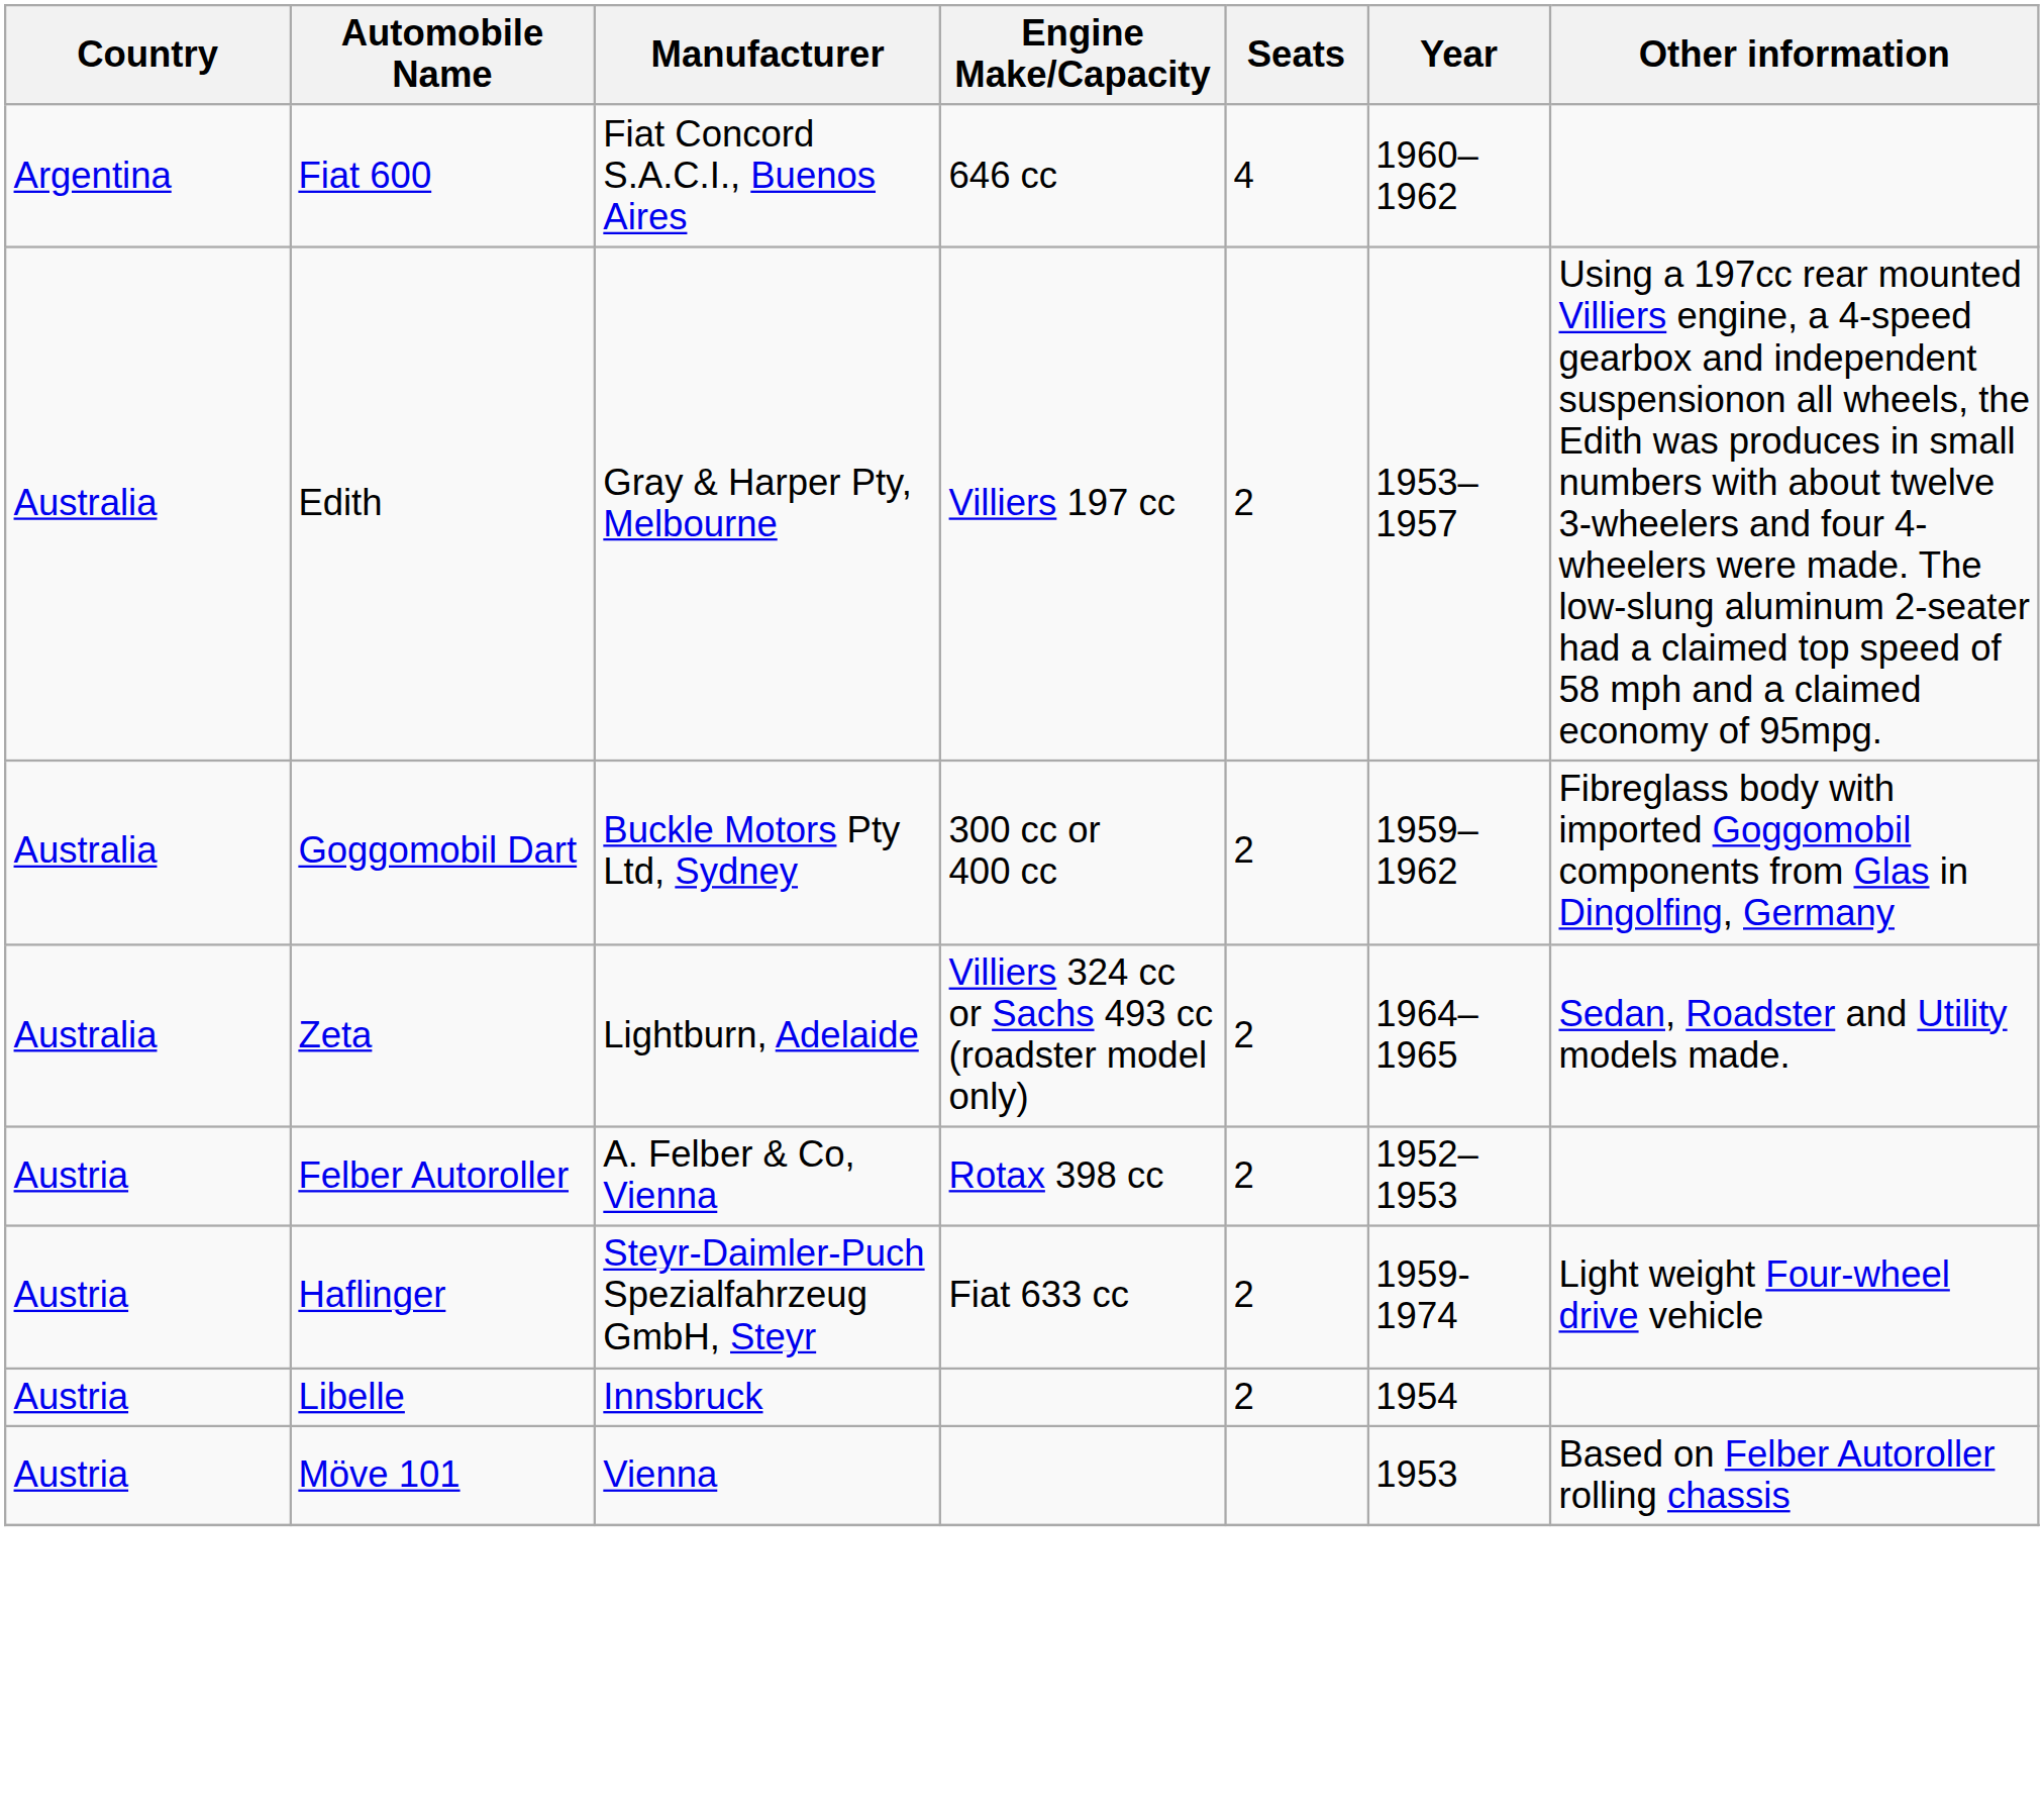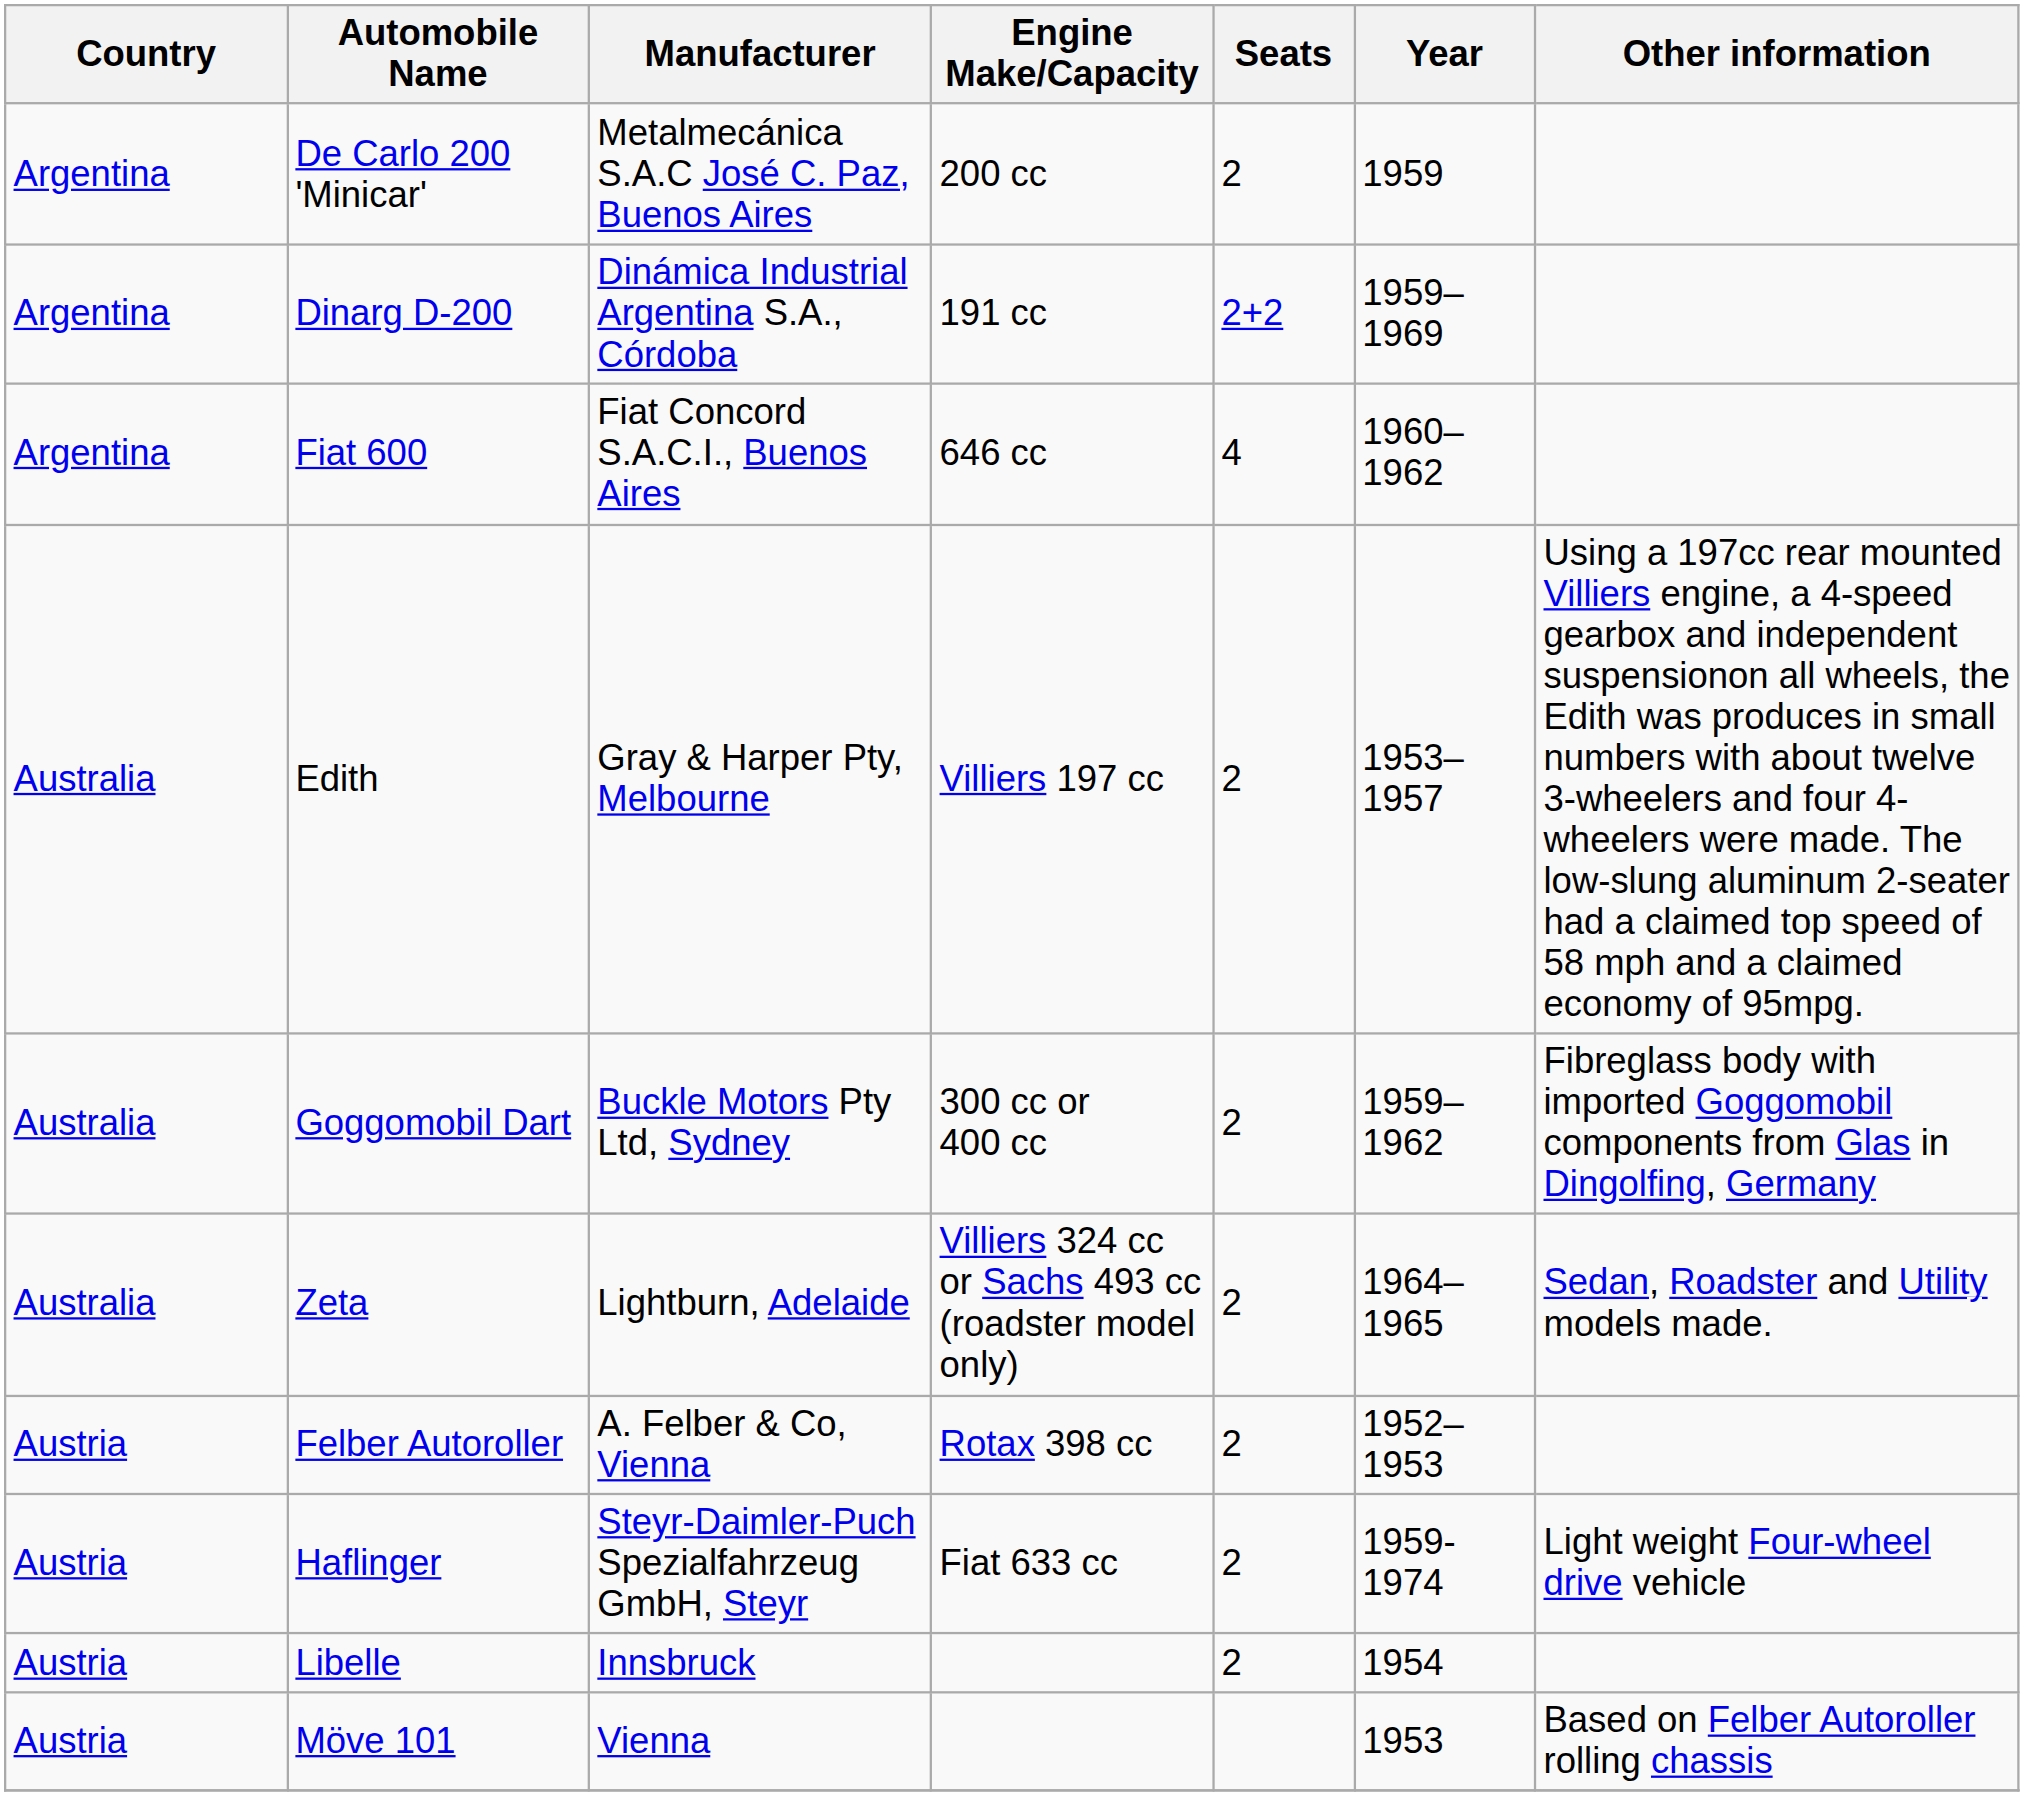+ row: Argentina | De Carlo 200 'Minicar' | Metalmecánica S.A.C José C. Paz, Buenos Aires | 200 cc | 2 | 1959
+ row: Argentina | Dinarg D-200 | Dinámica Industrial Argentina S.A., Córdoba | 191 cc | 2+2 | 1959–1969
